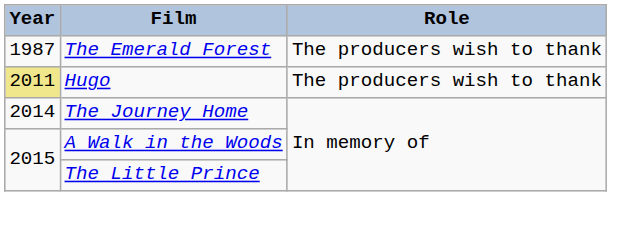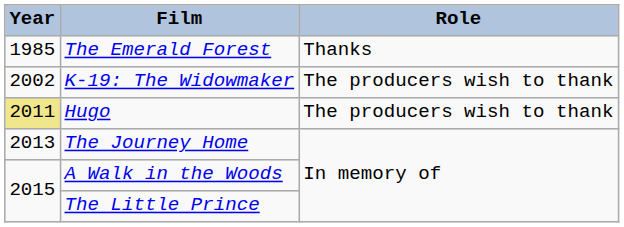The Emerald Forest | Year: 1987 -> 1985
The Emerald Forest | Role: The producers wish to thank -> Thanks
+ row: 2002 | K-19: The Widowmaker | The producers wish to thank
The Journey Home | Year: 2014 -> 2013
